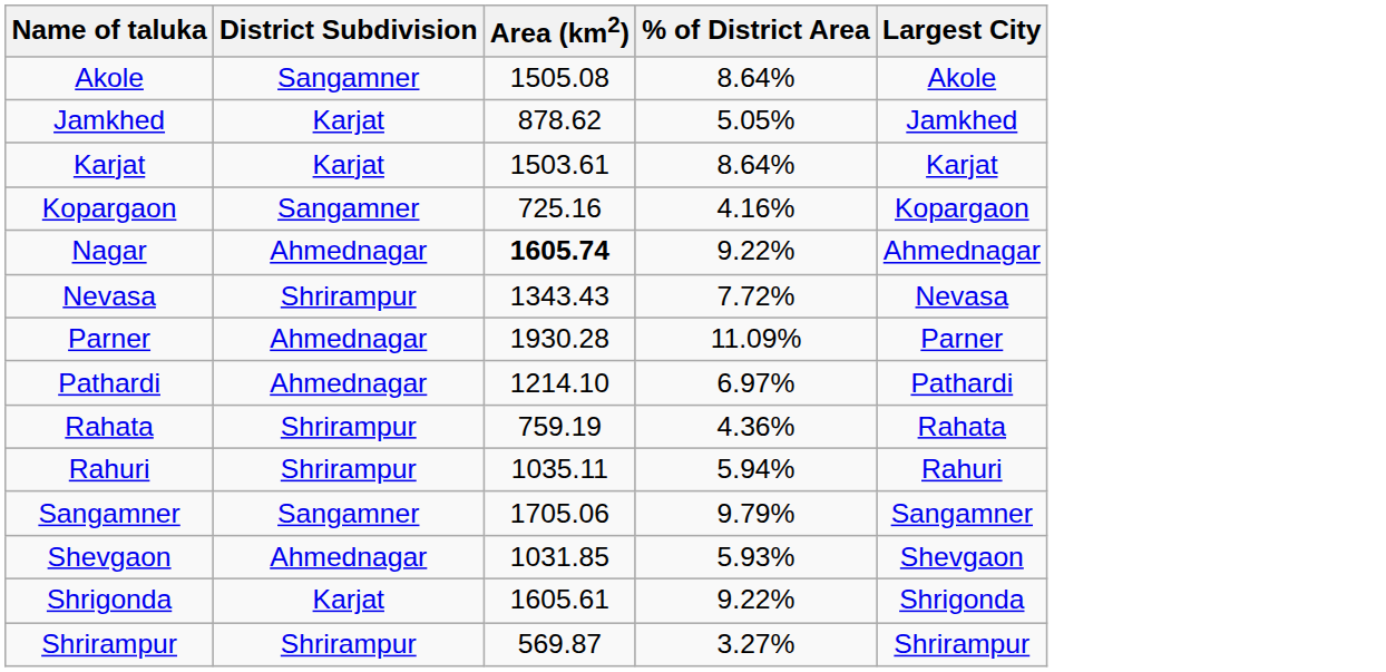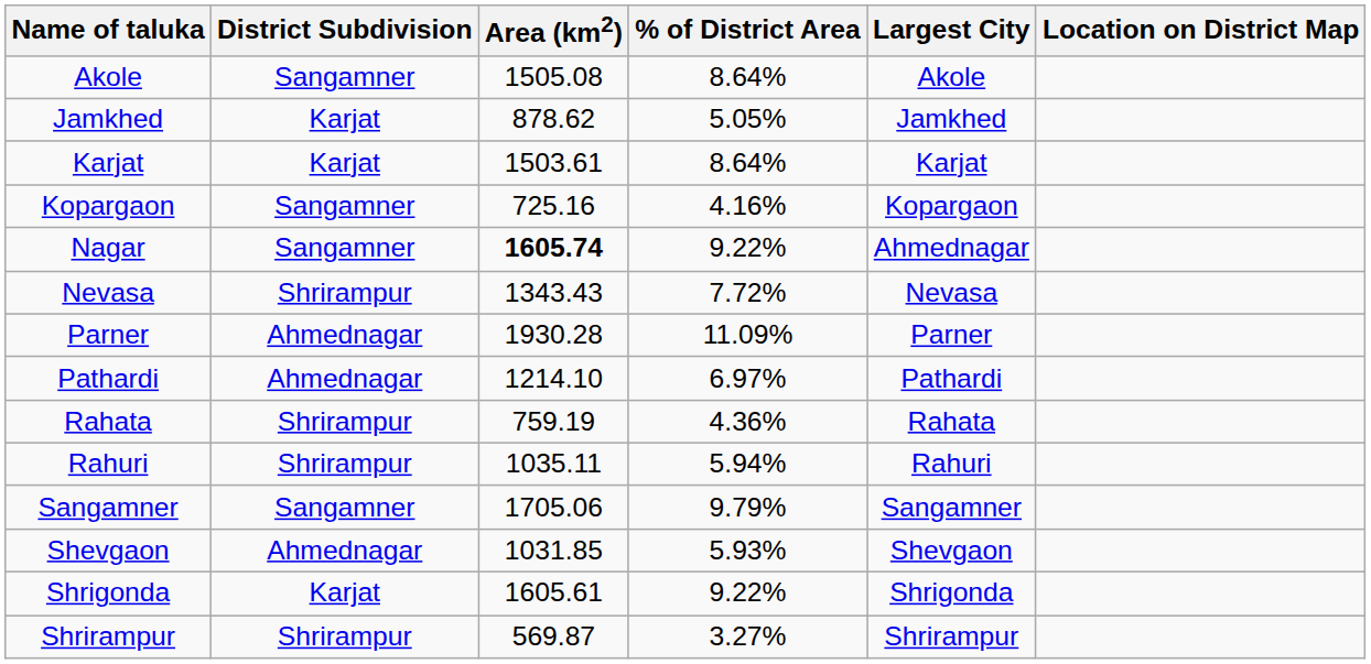+ column: Location on District Map
Nagar | District Subdivision: Ahmednagar -> Sangamner
